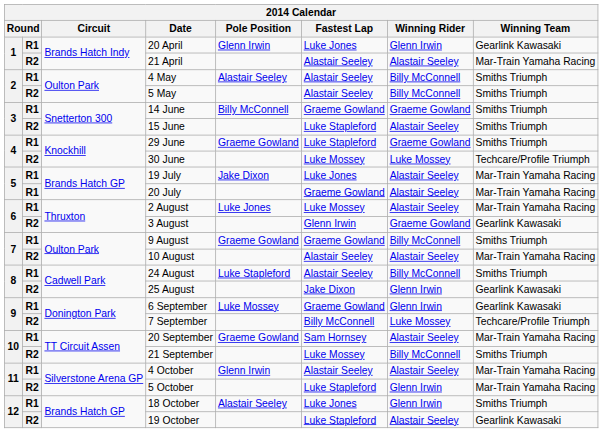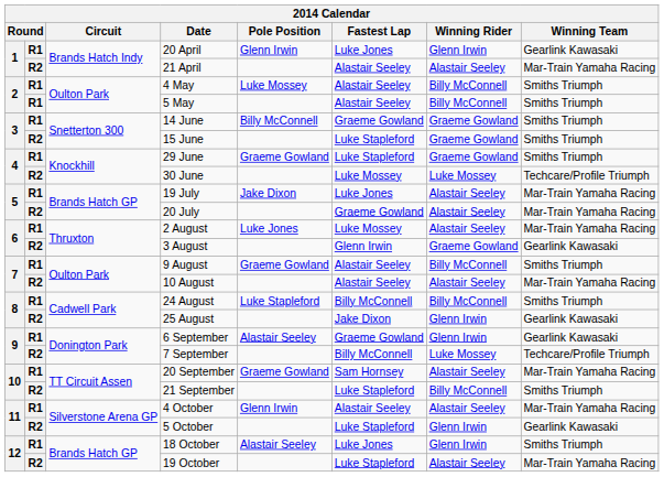4 May | Pole Position: Alastair Seeley -> Luke Mossey
5 May | column 2: R2 -> R1
15 June | Winning Rider: Alastair Seeley -> Graeme Gowland
20 July | column 2: R1 -> R2
9 August | Fastest Lap: Graeme Gowland -> Alastair Seeley
24 August | Fastest Lap: Alastair Seeley -> Billy McConnell
6 September | Pole Position: Luke Mossey -> Alastair Seeley
21 September | Fastest Lap: Luke Mossey -> Luke Stapleford
5 October | Winning Team: Mar-Train Yamaha Racing -> Gearlink Kawasaki
19 October | Winning Team: Gearlink Kawasaki -> Mar-Train Yamaha Racing
